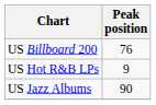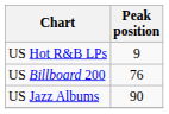rows swapped: US Billboard 200 <-> US Hot R&B LPs
